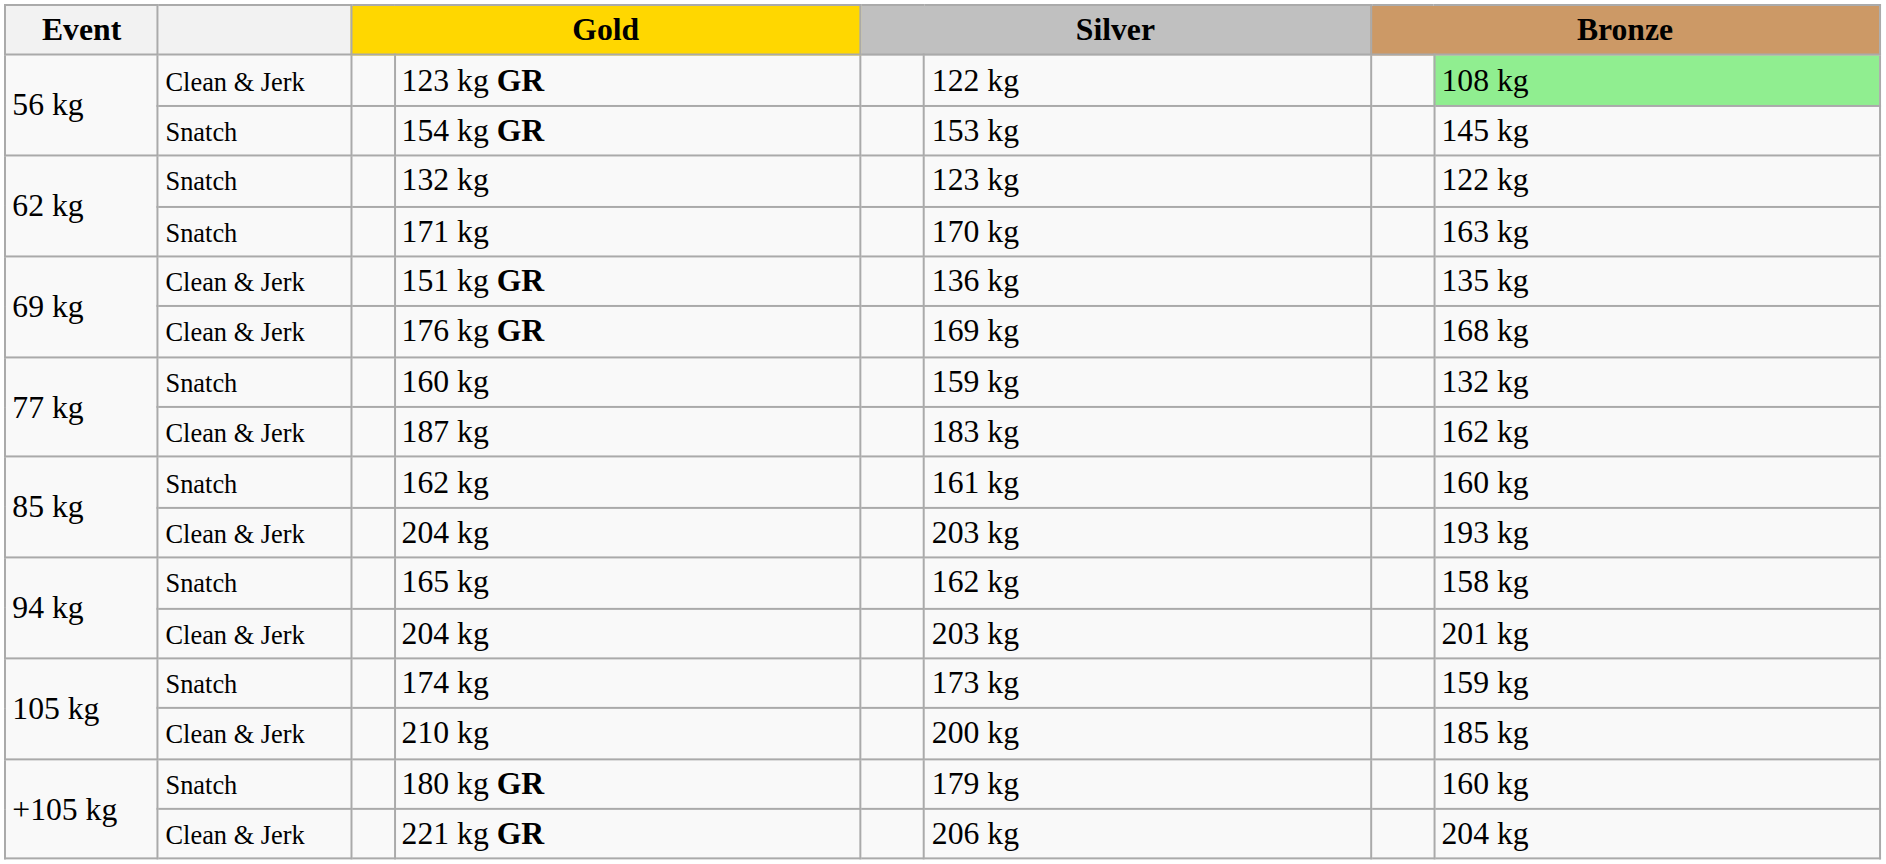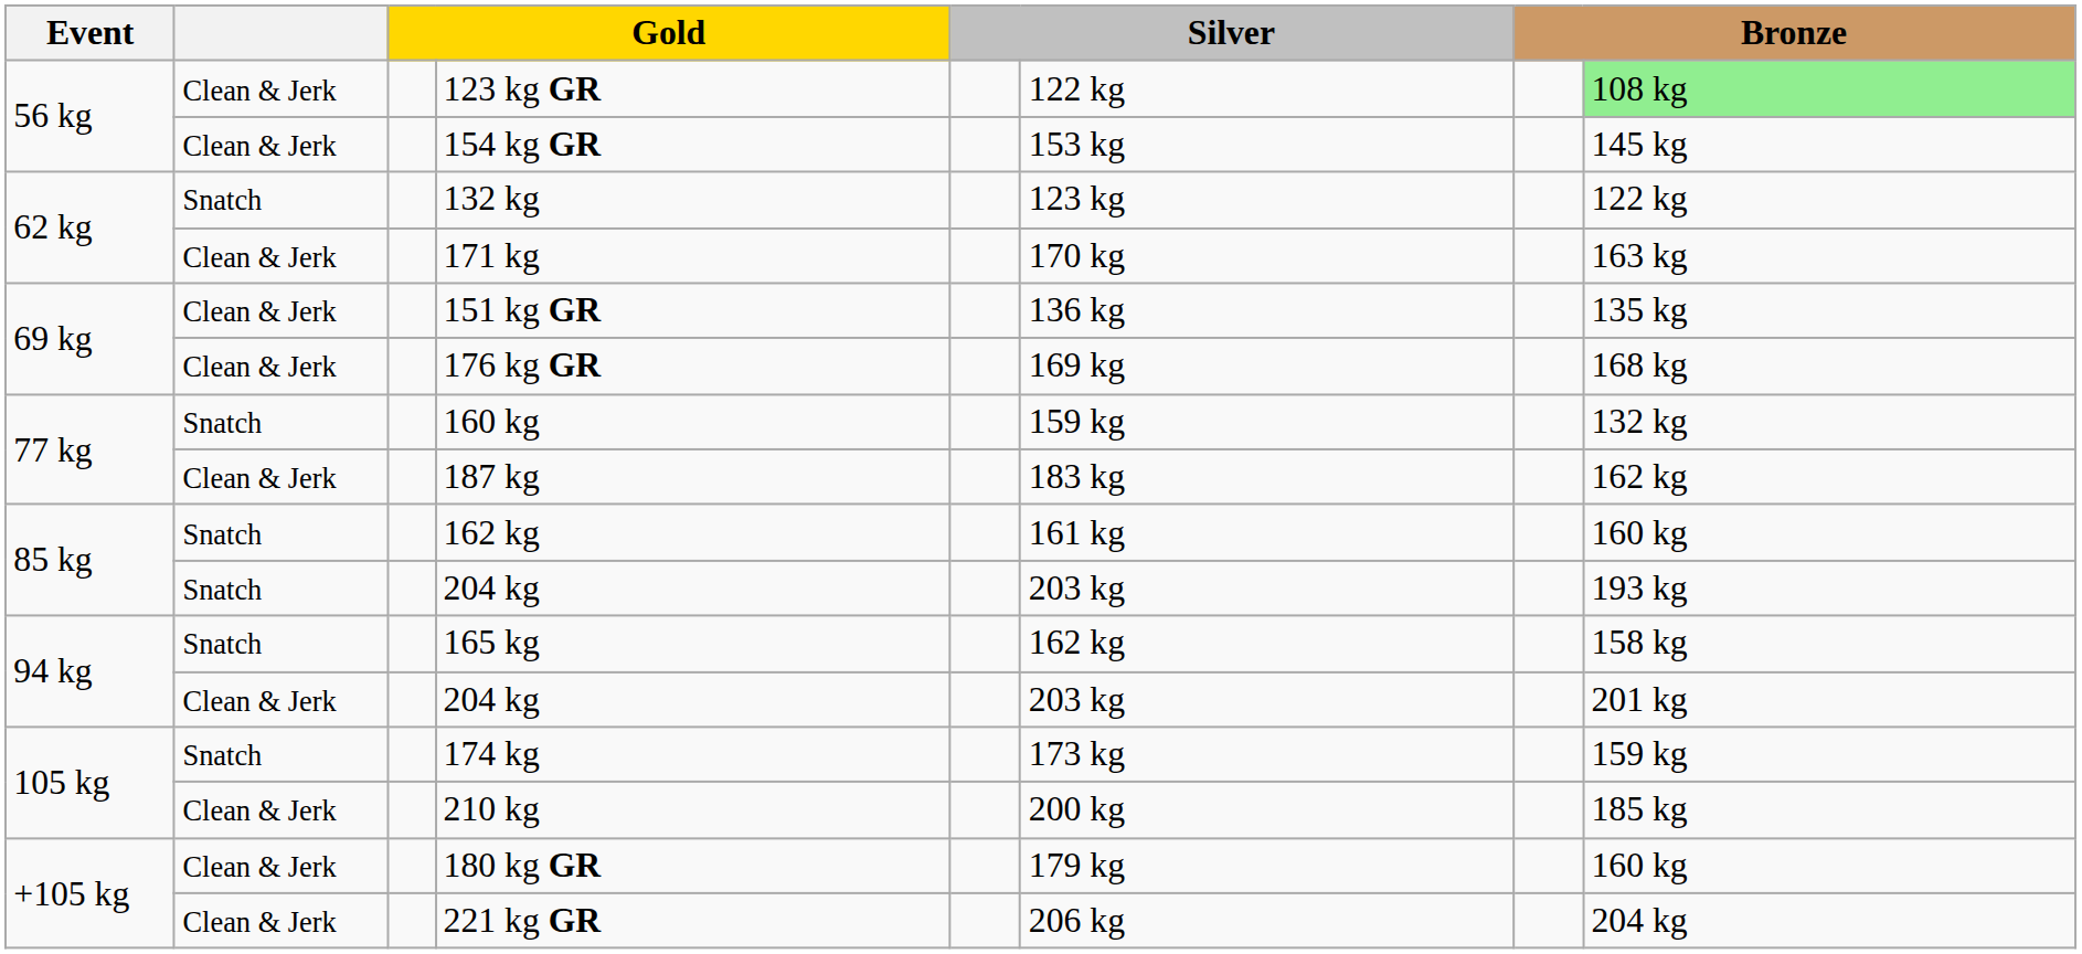154 kg GR | column 2: Snatch -> Clean & Jerk
171 kg | column 2: Snatch -> Clean & Jerk
85 kg / 204 kg | column 2: Clean & Jerk -> Snatch
180 kg GR | column 2: Snatch -> Clean & Jerk
